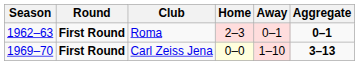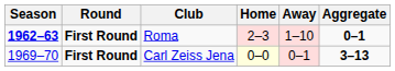Roma | Season: normal -> bold
Roma | Away: 0–1 -> 1–10
Carl Zeiss Jena | Away: 1–10 -> 0–1
